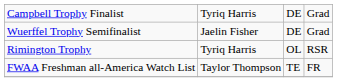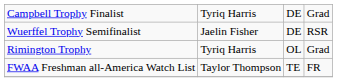Wuerffel Trophy Semifinalist | column 4: Grad -> RSR
Rimington Trophy | column 4: RSR -> Grad
